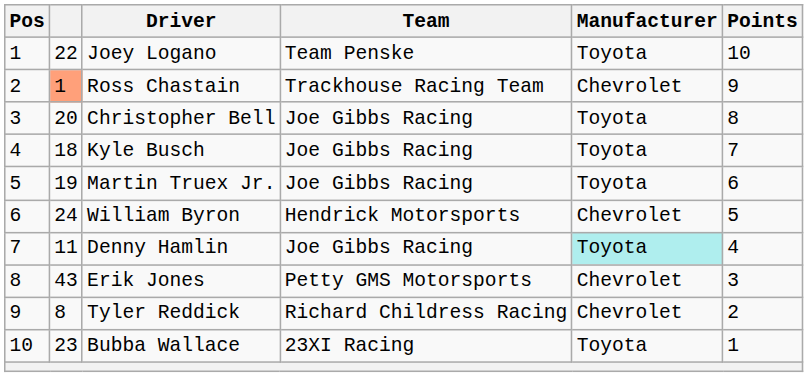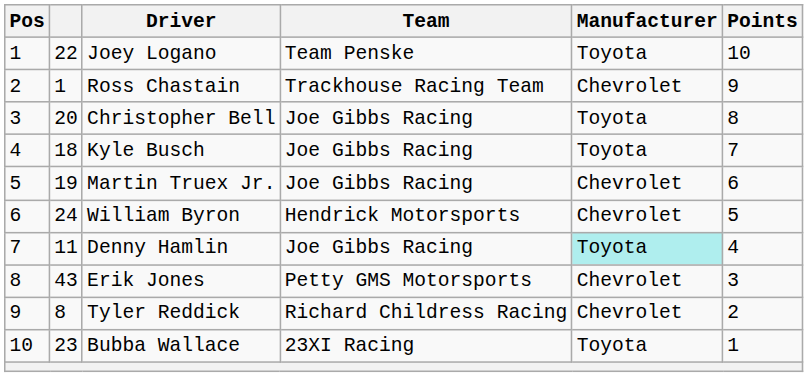Ross Chastain | column 2: lightsalmon background -> no background
Martin Truex Jr. | Manufacturer: Toyota -> Chevrolet
